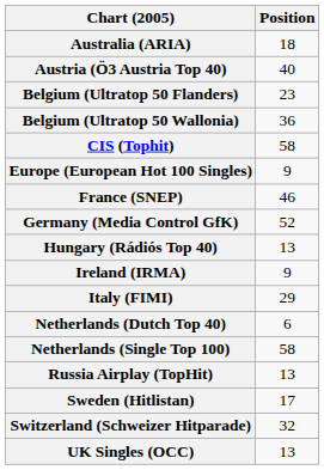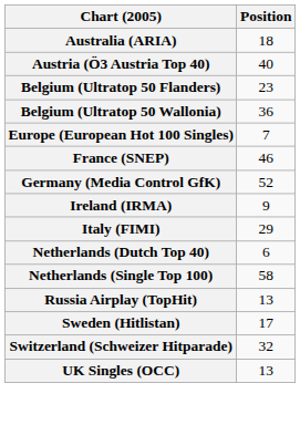- row: CIS (Tophit) | 58
Europe (European Hot 100 Singles) | Position: 9 -> 7
- row: Hungary (Rádiós Top 40) | 13
